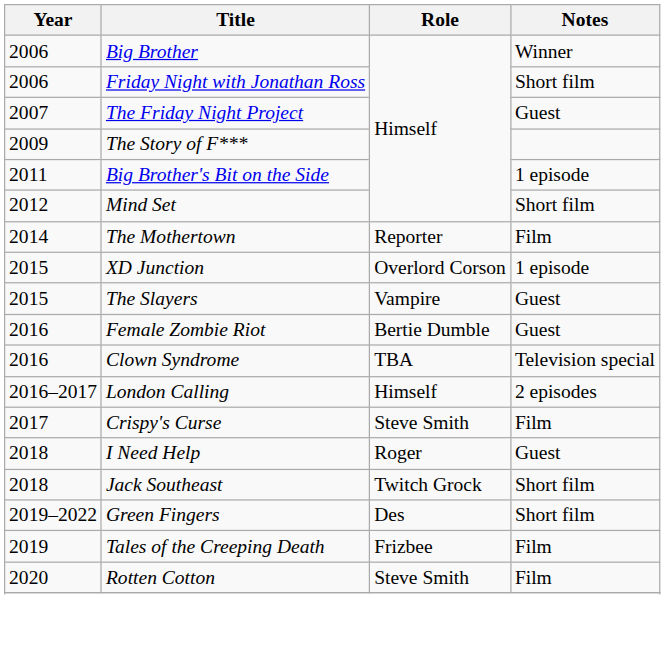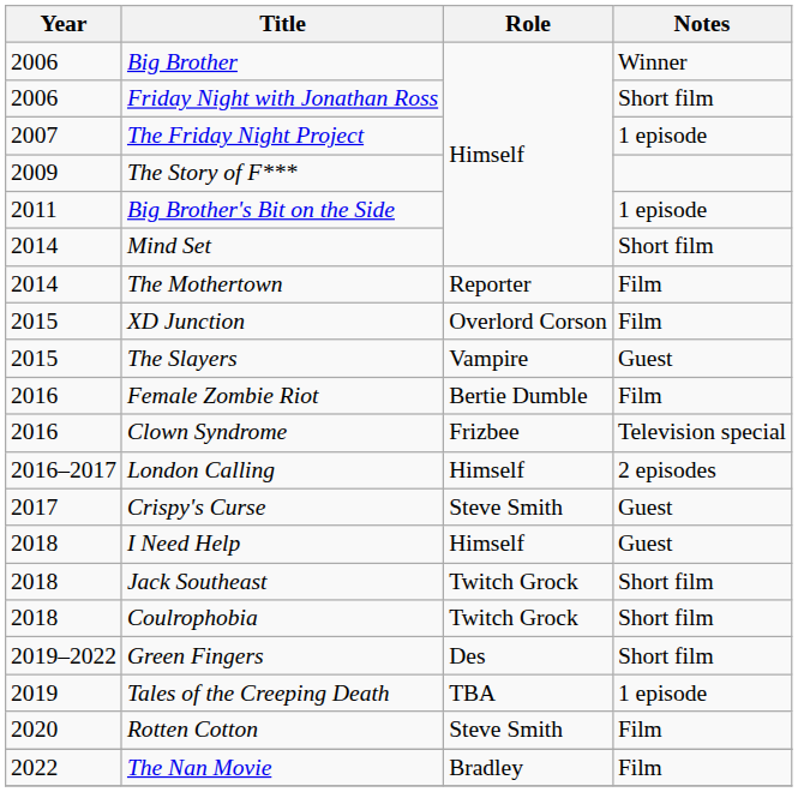The Friday Night Project | Notes: Guest -> 1 episode
Mind Set | Year: 2012 -> 2014
XD Junction | Notes: 1 episode -> Film
Female Zombie Riot | Notes: Guest -> Film
Clown Syndrome | Role: TBA -> Frizbee
Crispy's Curse | Notes: Film -> Guest
I Need Help | Role: Roger -> Himself
+ row: 2018 | Coulrophobia | Twitch Grock | Short film
Tales of the Creeping Death | Role: Frizbee -> TBA
Tales of the Creeping Death | Notes: Film -> 1 episode
+ row: 2022 | The Nan Movie | Bradley | Film
